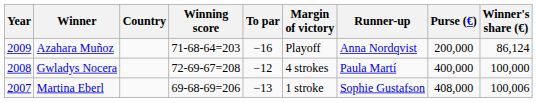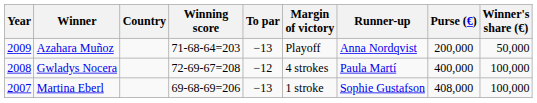Azahara Muñoz | To par: −16 -> −13
Azahara Muñoz | Winner's share (€): 86,124 -> 50,000
Martina Eberl | Winner's share (€): 100,006 -> 100,000
